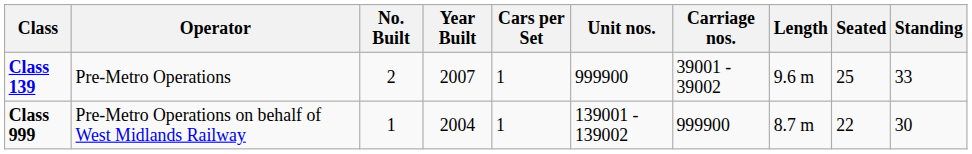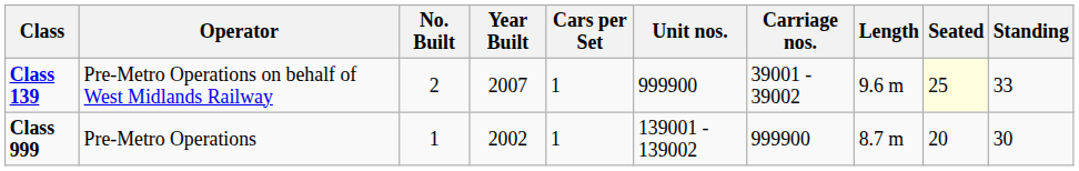Class 139 | Operator: Pre-Metro Operations -> Pre-Metro Operations on behalf of West Midlands Railway
Class 139 | Seated: no background -> lightyellow background
Class 999 | Operator: Pre-Metro Operations on behalf of West Midlands Railway -> Pre-Metro Operations
Class 999 | Year Built: 2004 -> 2002
Class 999 | Seated: 22 -> 20
